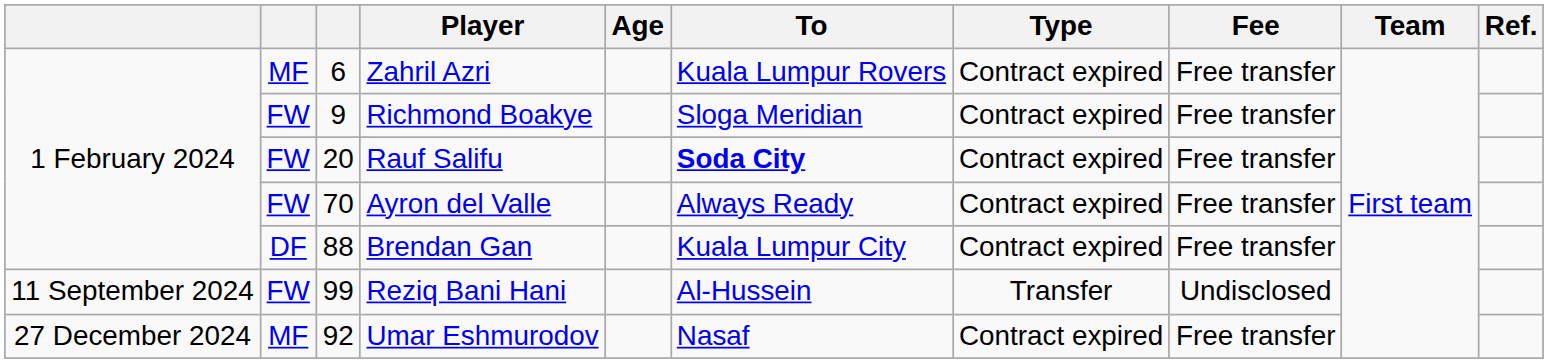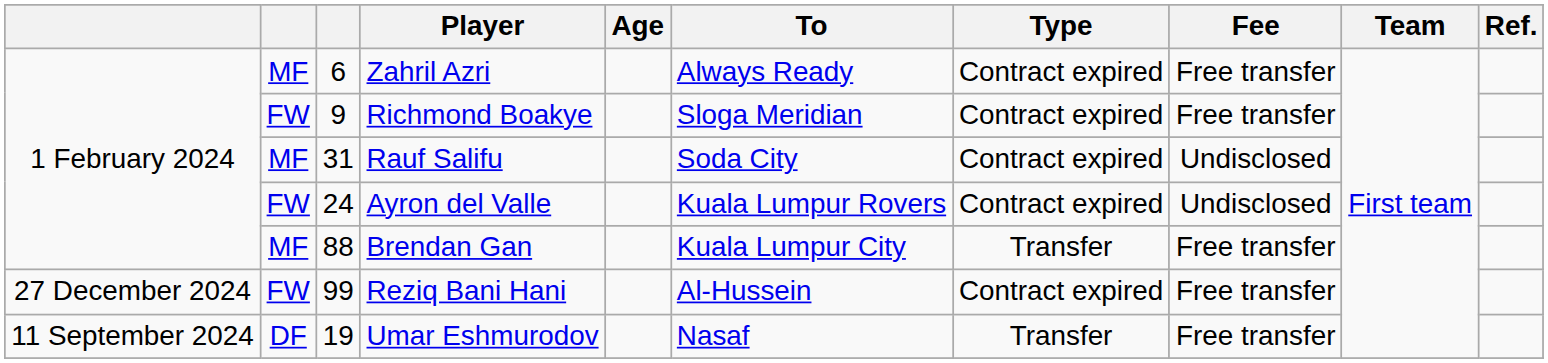Zahril Azri | To: Kuala Lumpur Rovers -> Always Ready
Rauf Salifu | column 2: FW -> MF
Rauf Salifu | column 3: 20 -> 31
Rauf Salifu | To: bold -> normal
Rauf Salifu | Fee: Free transfer -> Undisclosed
Ayron del Valle | column 3: 70 -> 24
Ayron del Valle | To: Always Ready -> Kuala Lumpur Rovers
Ayron del Valle | Fee: Free transfer -> Undisclosed
Brendan Gan | column 2: DF -> MF
Brendan Gan | Type: Contract expired -> Transfer
Reziq Bani Hani | column 1: 11 September 2024 -> 27 December 2024
Reziq Bani Hani | Type: Transfer -> Contract expired
Reziq Bani Hani | Fee: Undisclosed -> Free transfer
Umar Eshmurodov | column 1: 27 December 2024 -> 11 September 2024
Umar Eshmurodov | column 2: MF -> DF
Umar Eshmurodov | column 3: 92 -> 19
Umar Eshmurodov | Type: Contract expired -> Transfer
